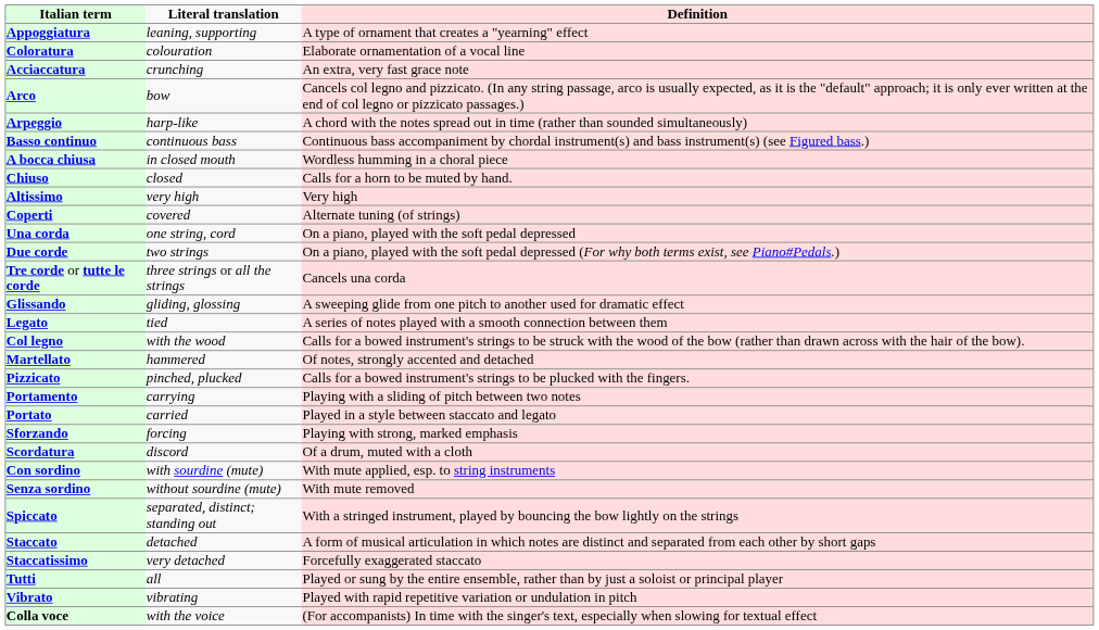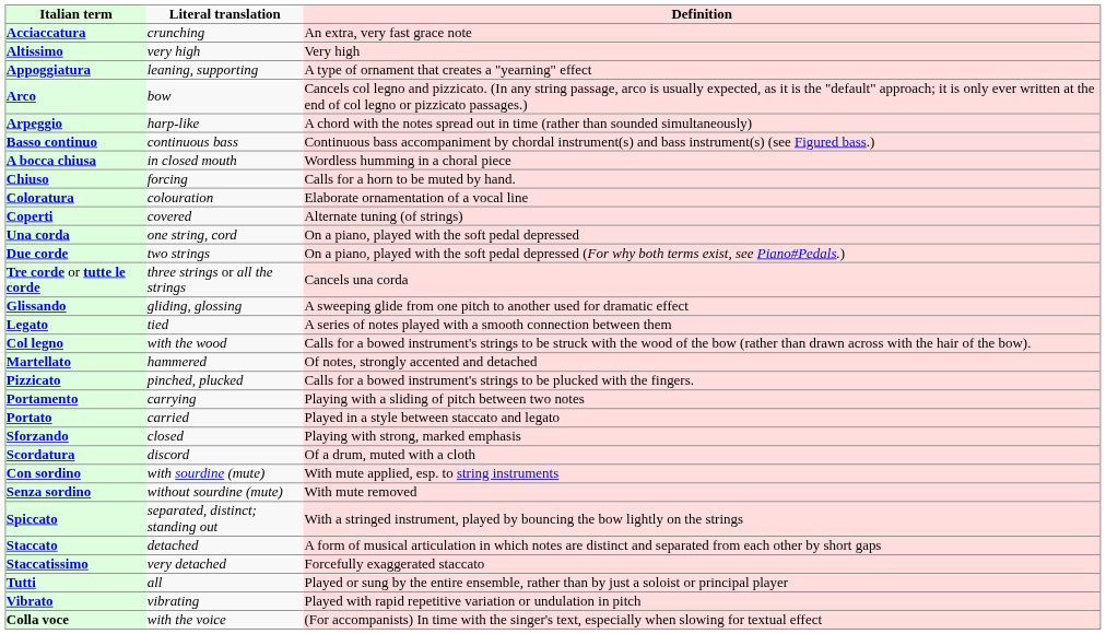rows swapped: Acciaccatura <-> Appoggiatura
rows swapped: Altissimo <-> Coloratura
Chiuso | Literal translation: closed -> forcing
Sforzando | Literal translation: forcing -> closed
